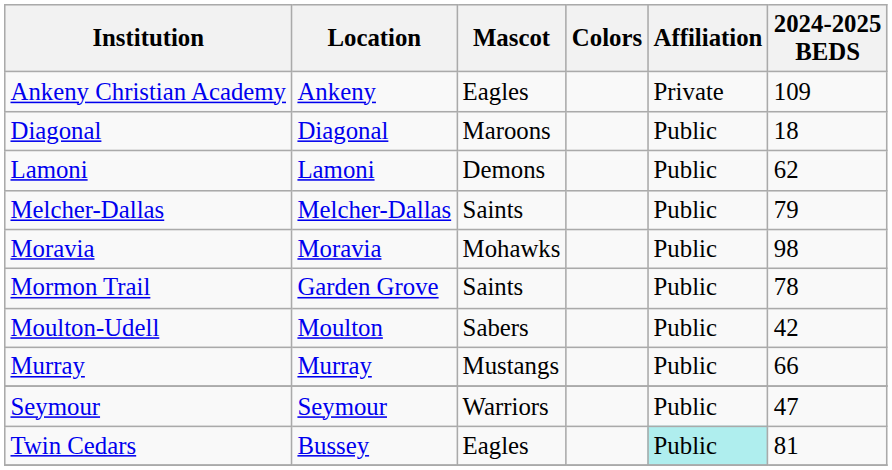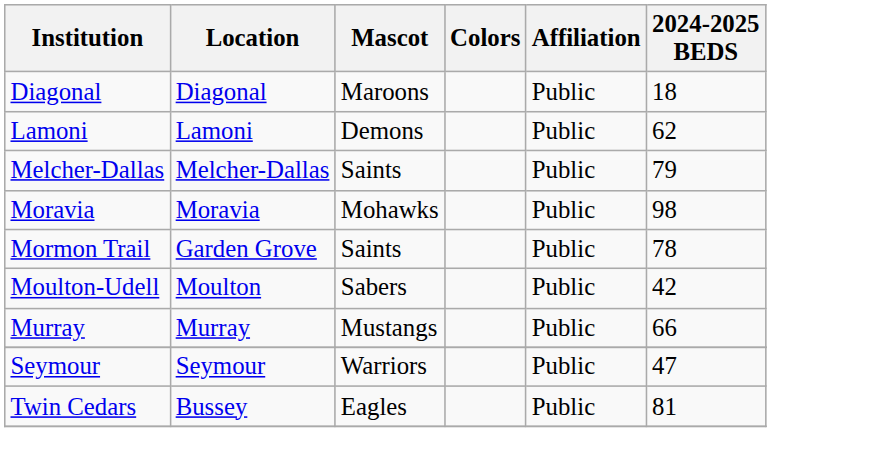- row: Ankeny Christian Academy | Ankeny | Eagles | Private | 109
Twin Cedars | Affiliation: paleturquoise background -> no background
